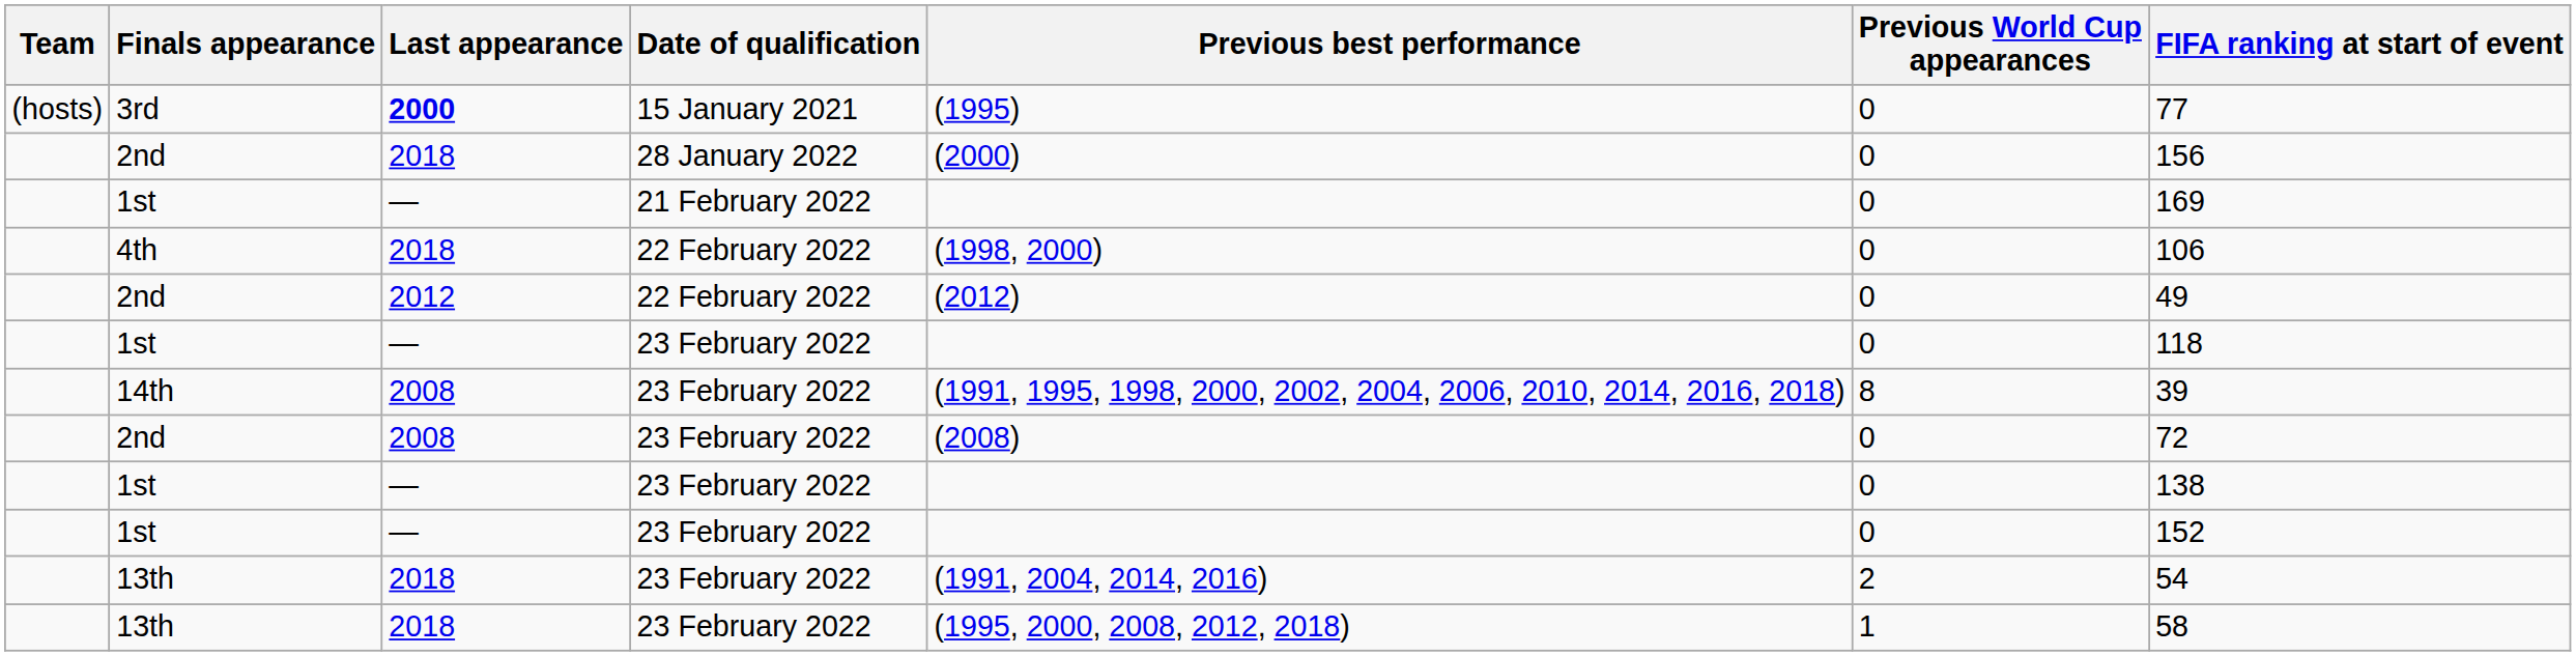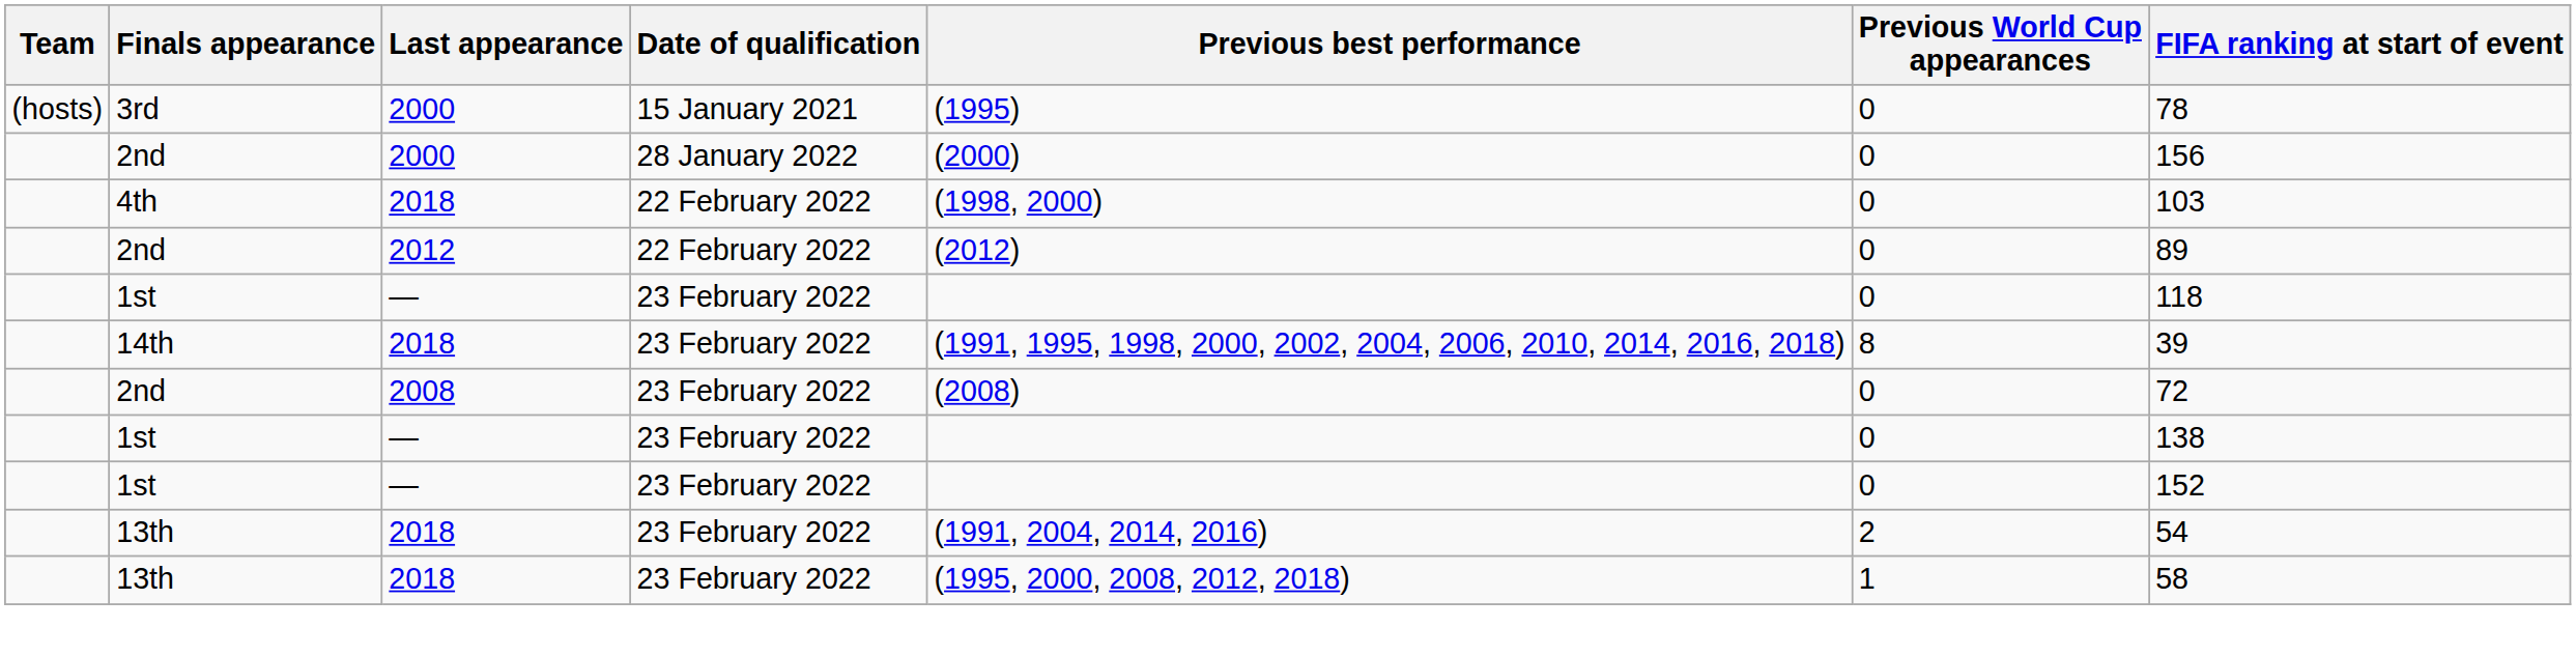3rd | Last appearance: bold -> normal
3rd | FIFA ranking at start of event: 77 -> 78
2nd / 28 January 2022 | Last appearance: 2018 -> 2000
- row: 1st | — | 21 February 2022 | 0 | 169
4th | FIFA ranking at start of event: 106 -> 103
2nd / 22 February 2022 | FIFA ranking at start of event: 49 -> 89
14th | Last appearance: 2008 -> 2018
